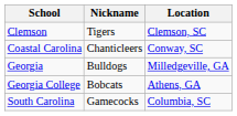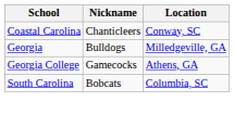- row: Clemson | Tigers | Clemson, SC
Georgia College | Nickname: Bobcats -> Gamecocks
South Carolina | Nickname: Gamecocks -> Bobcats
